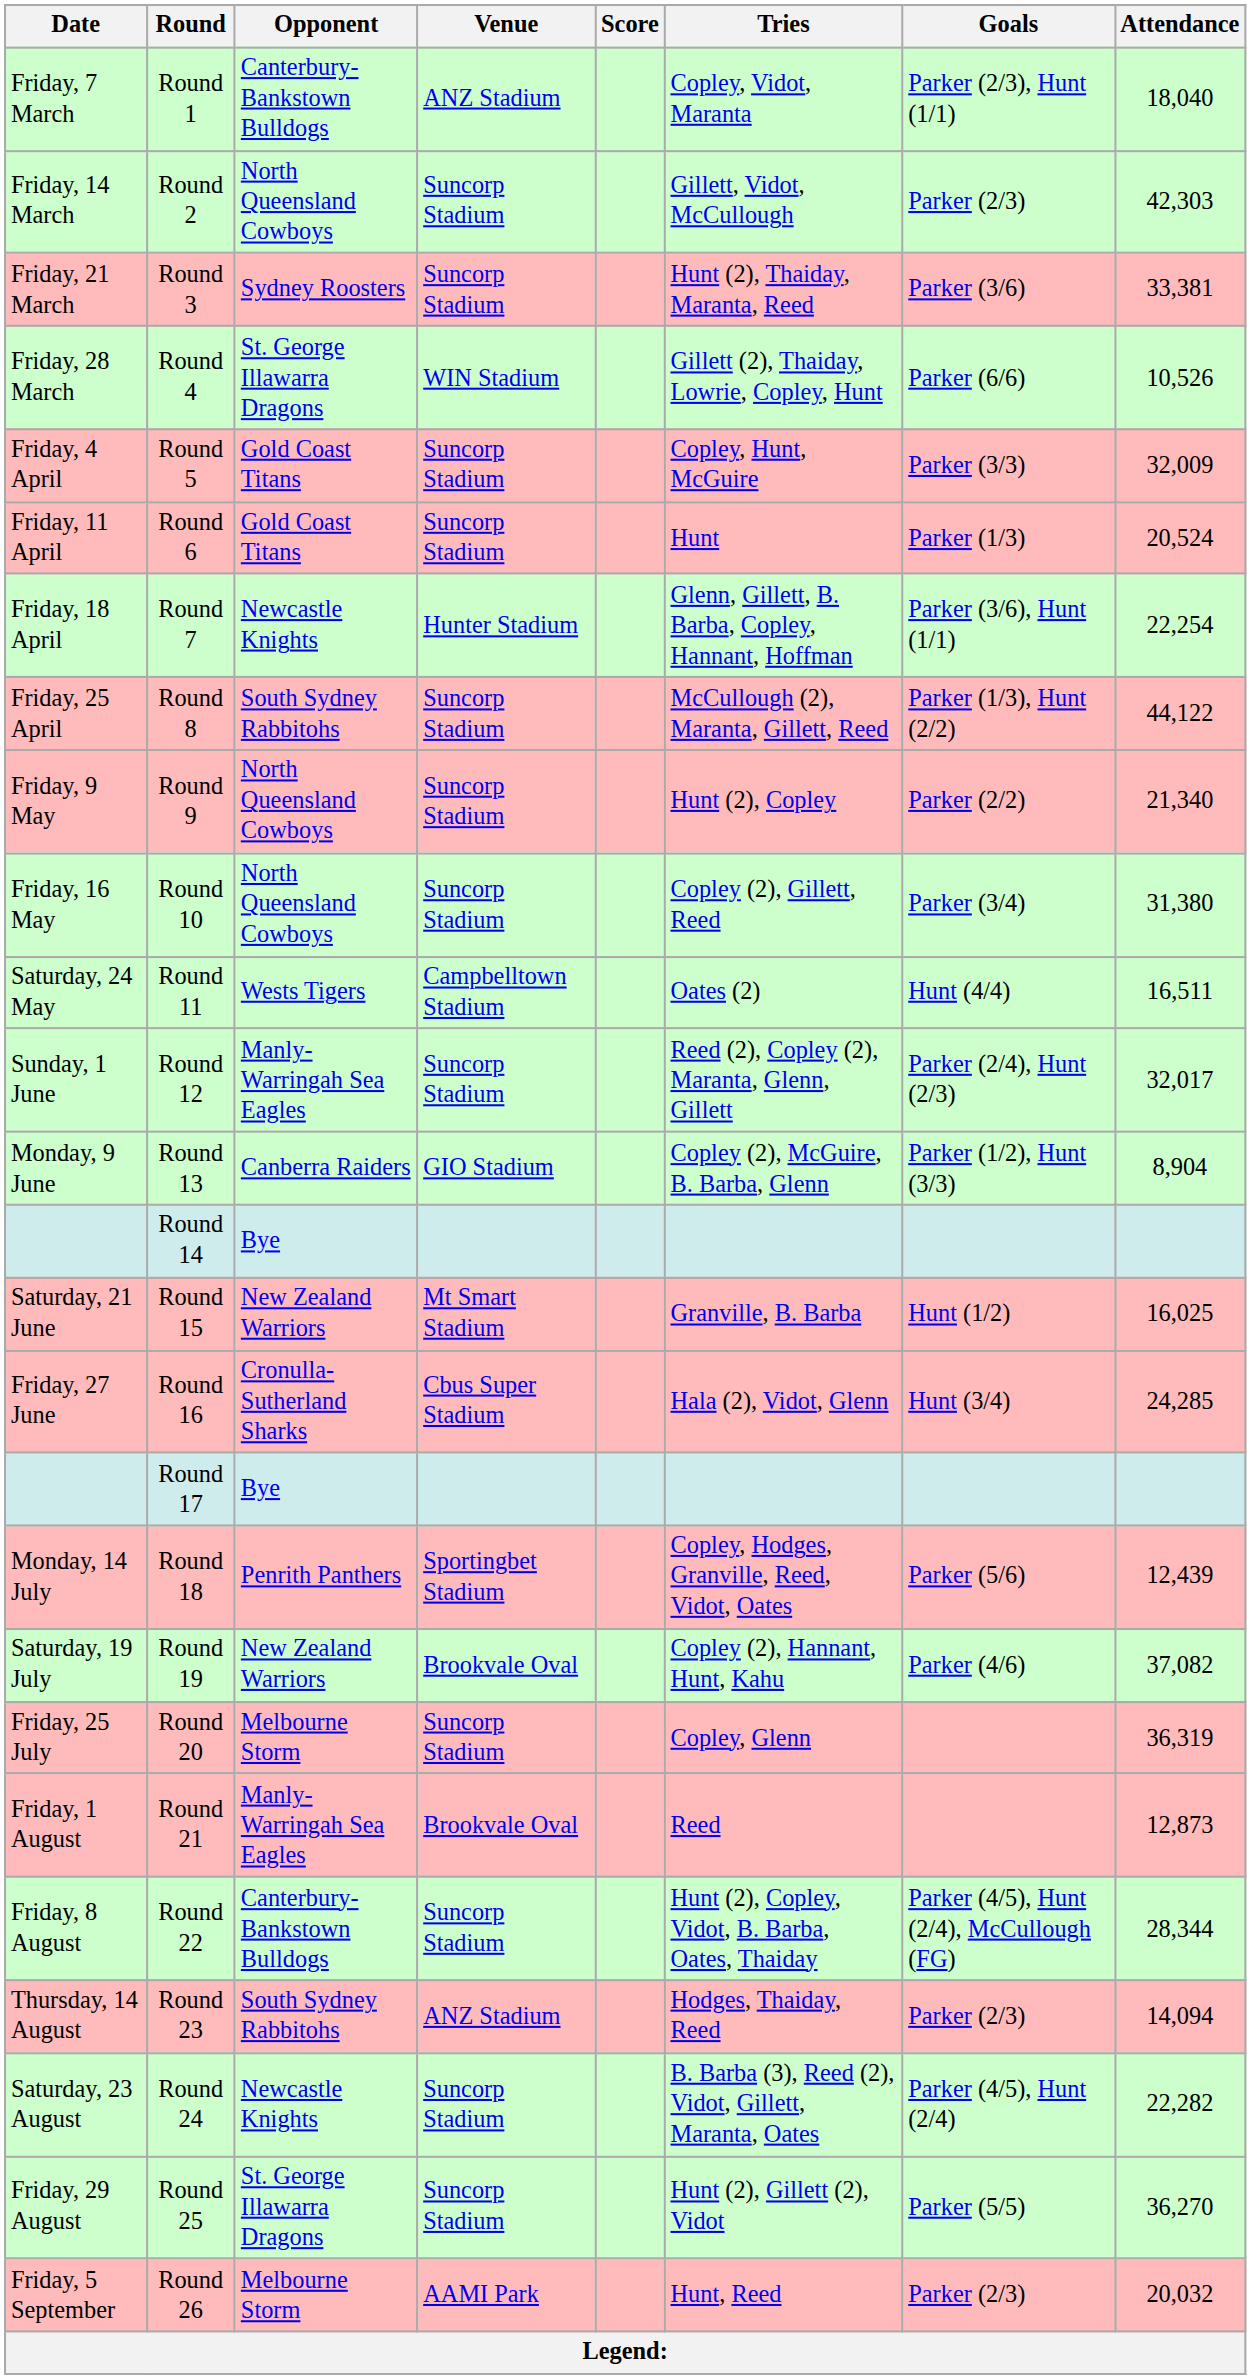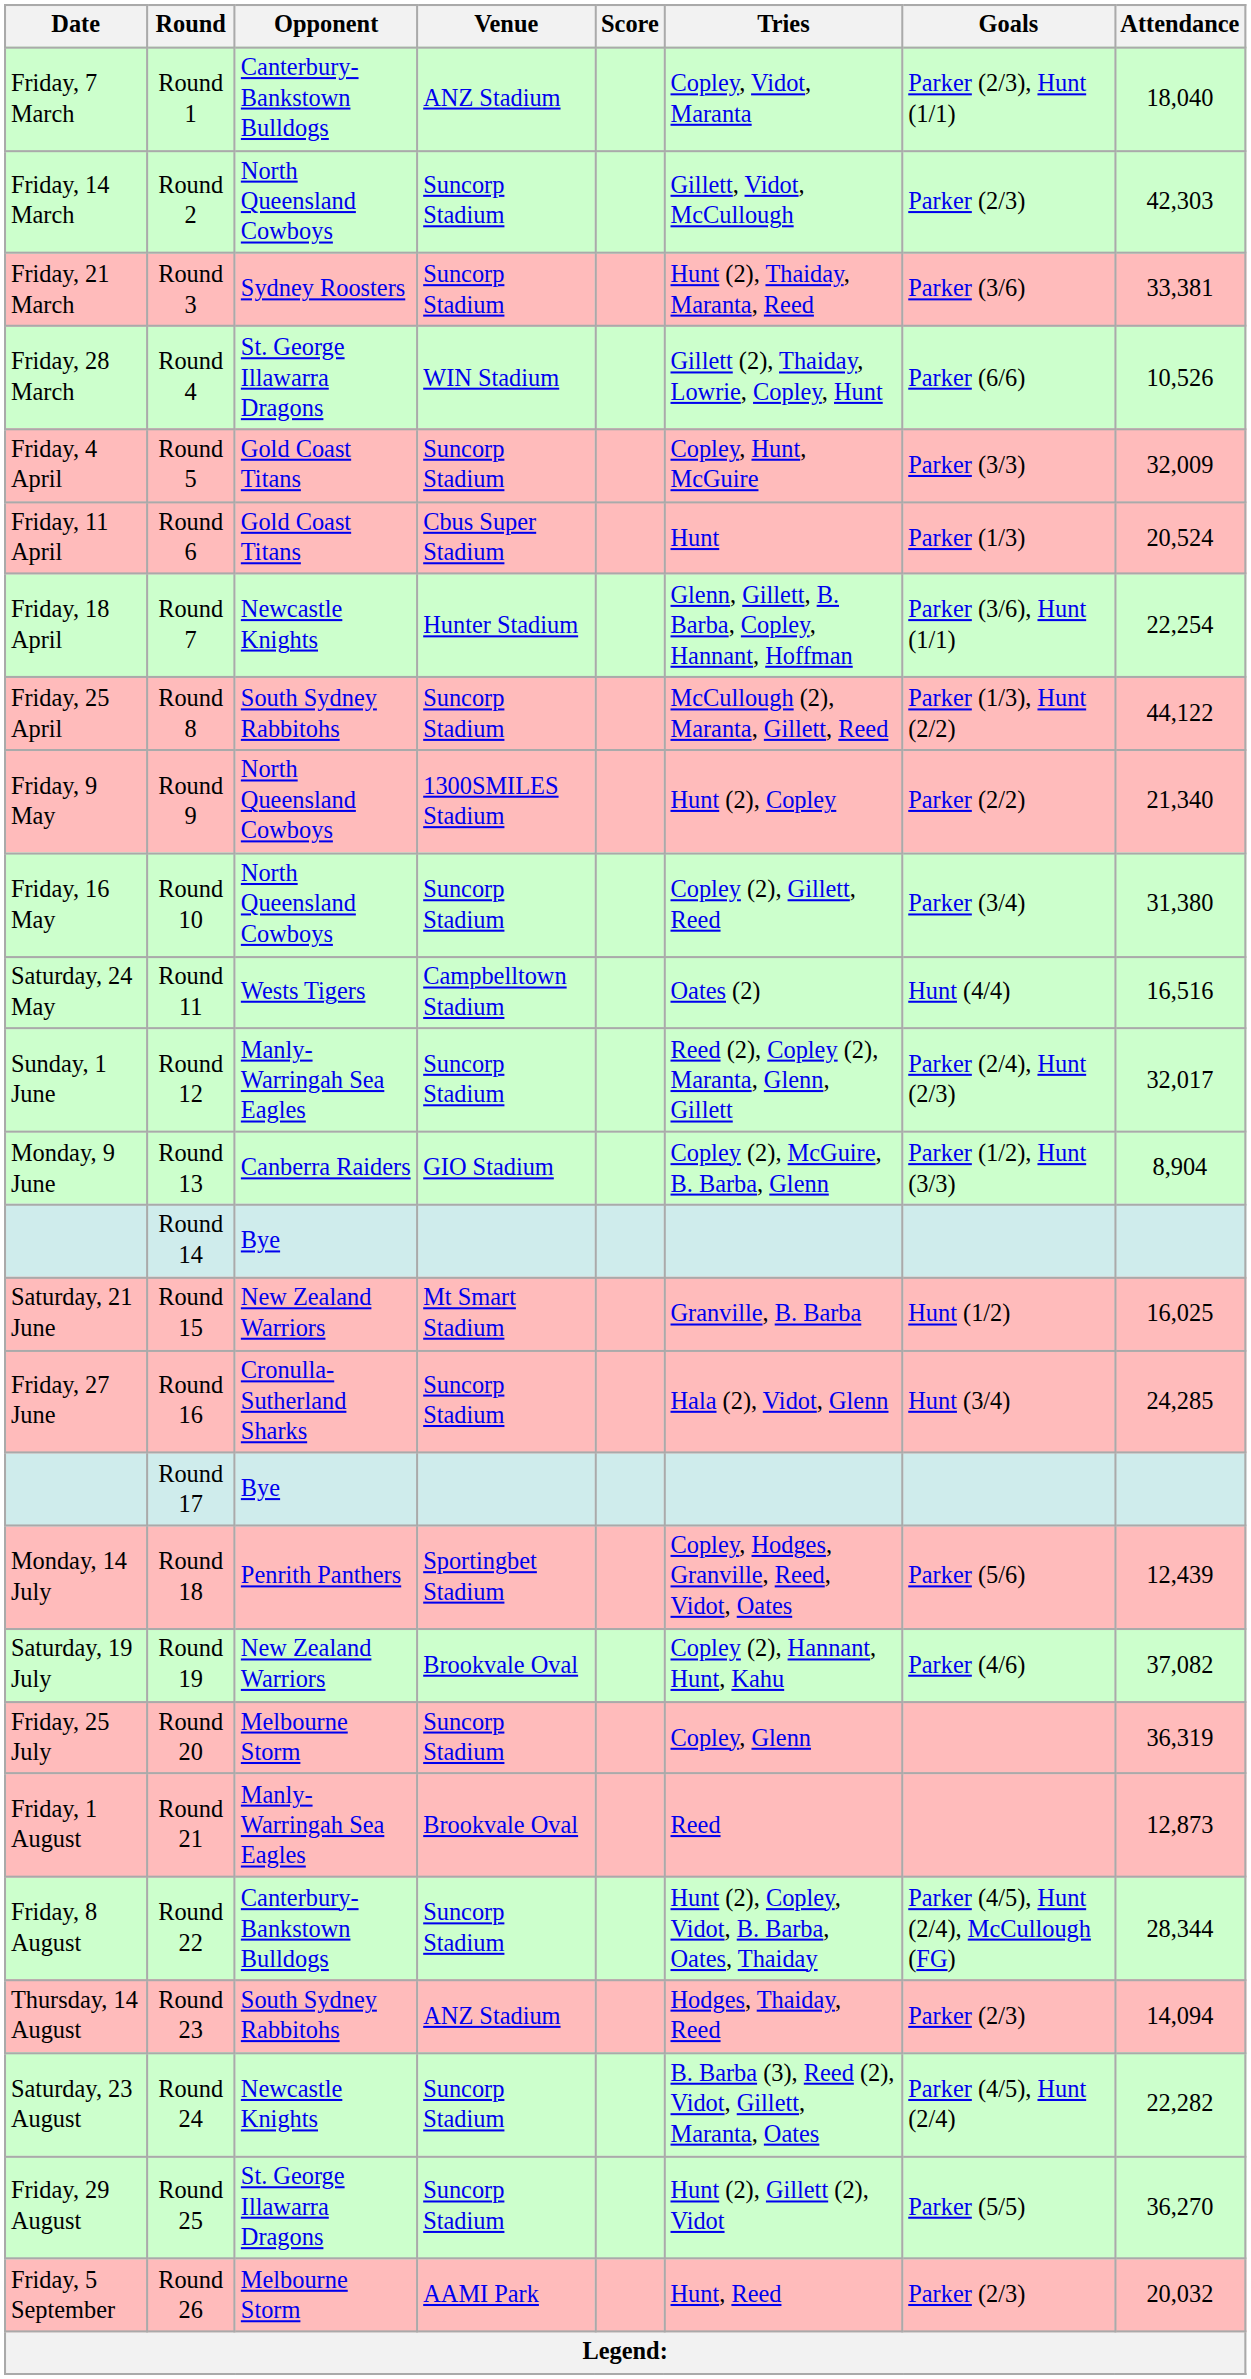Round 6 | Venue: Suncorp Stadium -> Cbus Super Stadium
Round 9 | Venue: Suncorp Stadium -> 1300SMILES Stadium
Round 11 | Attendance: 16,511 -> 16,516
Round 16 | Venue: Cbus Super Stadium -> Suncorp Stadium
